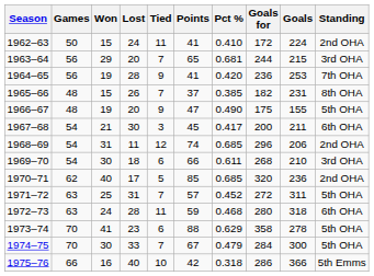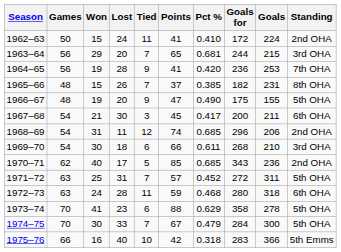1970–71 | Goals for: 320 -> 343
1975–76 | Goals for: 286 -> 283
